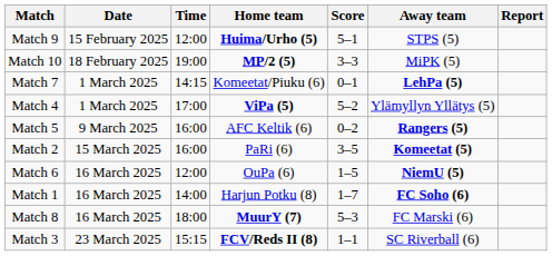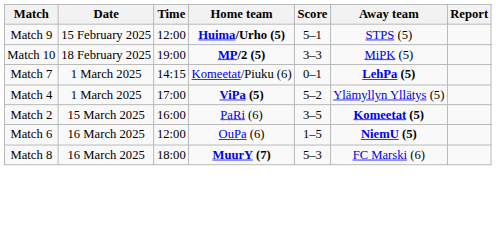- row: Match 5 | 9 March 2025 | 16:00 | AFC Keltik (6) | 0–2 | Rangers (5)
- row: Match 1 | 16 March 2025 | 14:00 | Harjun Potku (8) | 1–7 | FC Soho (6)
- row: Match 3 | 23 March 2025 | 15:15 | FCV/Reds II (8) | 1–1 | SC Riverball (6)
